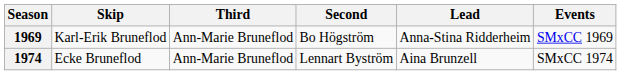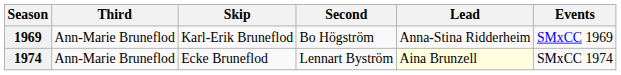columns swapped: Skip <-> Third
1974 | Lead: no background -> lightyellow background
